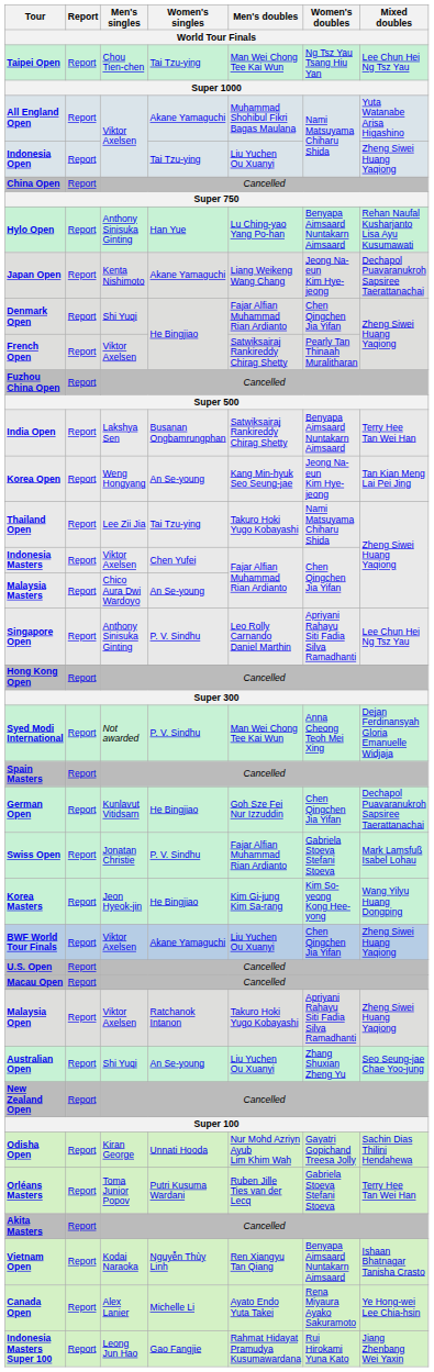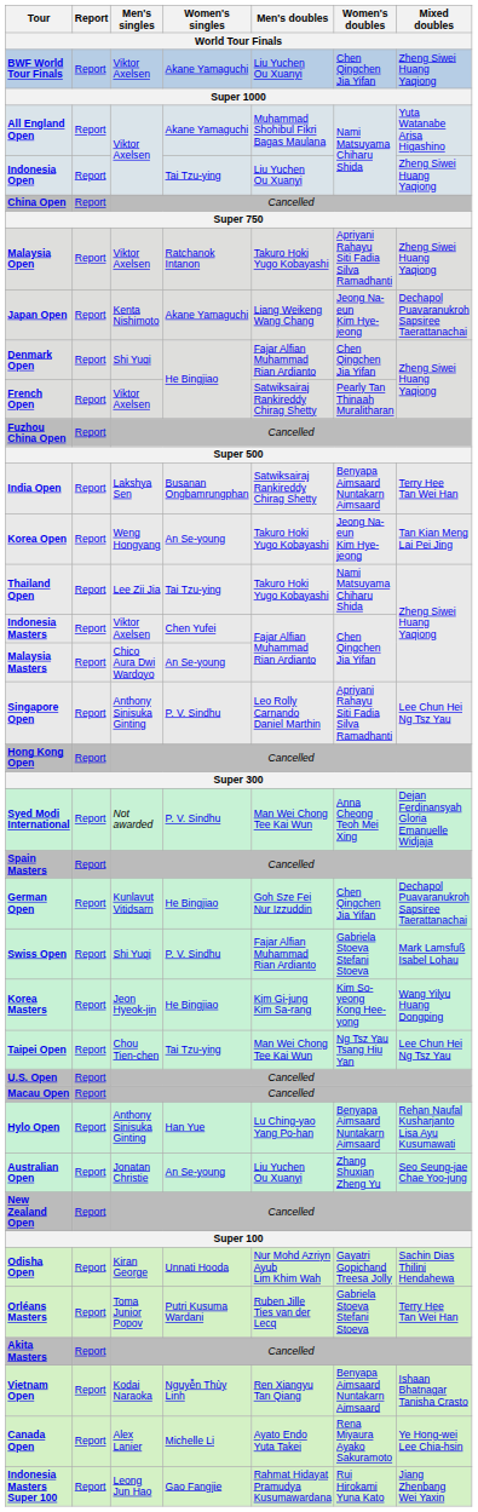rows swapped: BWF World Tour Finals <-> Taipei Open
rows swapped: Malaysia Open <-> Hylo Open
Korea Open | Men's doubles: Kang Min-hyuk Seo Seung-jae -> Takuro Hoki Yugo Kobayashi
Swiss Open | Men's singles: Jonatan Christie -> Shi Yuqi
Australian Open | Men's singles: Shi Yuqi -> Jonatan Christie
